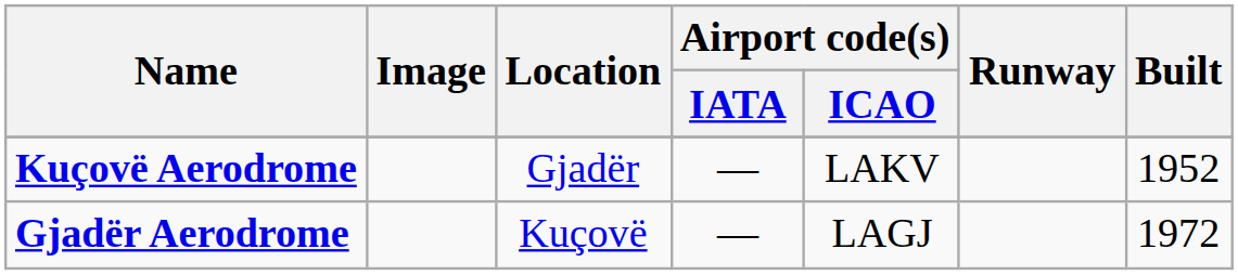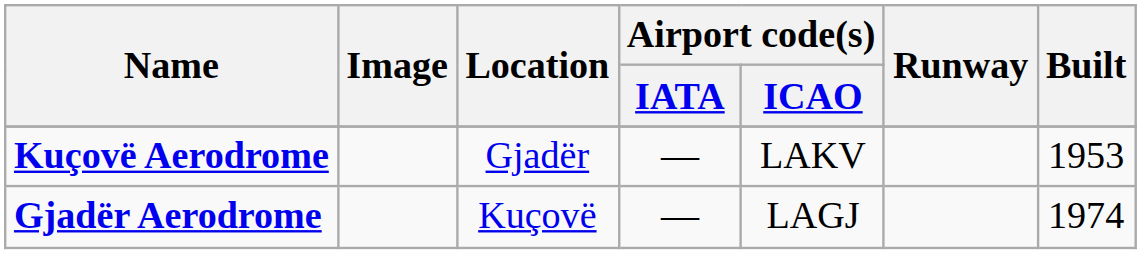Kuçovë Aerodrome | Built: 1952 -> 1953
Gjadër Aerodrome | Built: 1972 -> 1974
